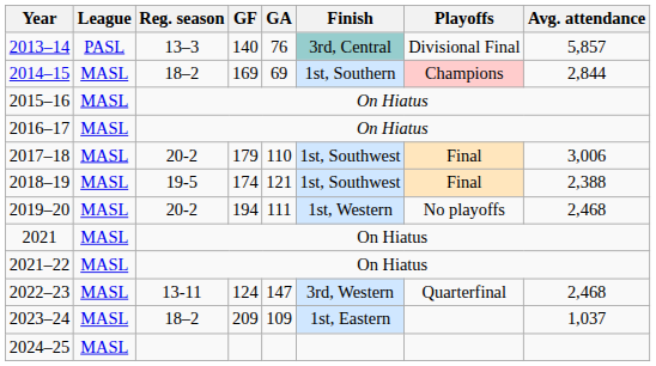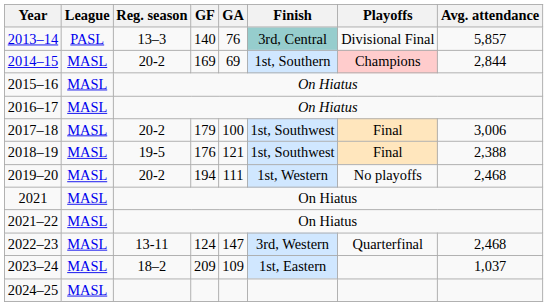2014–15 | Reg. season: 18–2 -> 20-2
2017–18 | GA: 110 -> 100
2018–19 | GF: 174 -> 176
